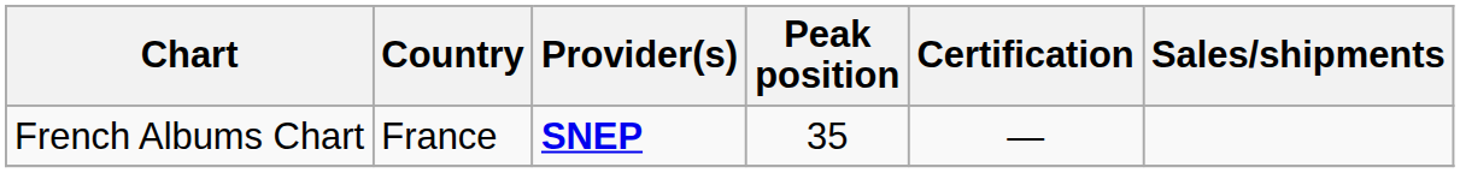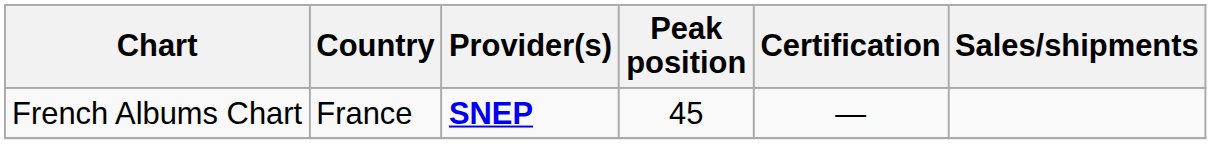French Albums Chart | Peak position: 35 -> 45
